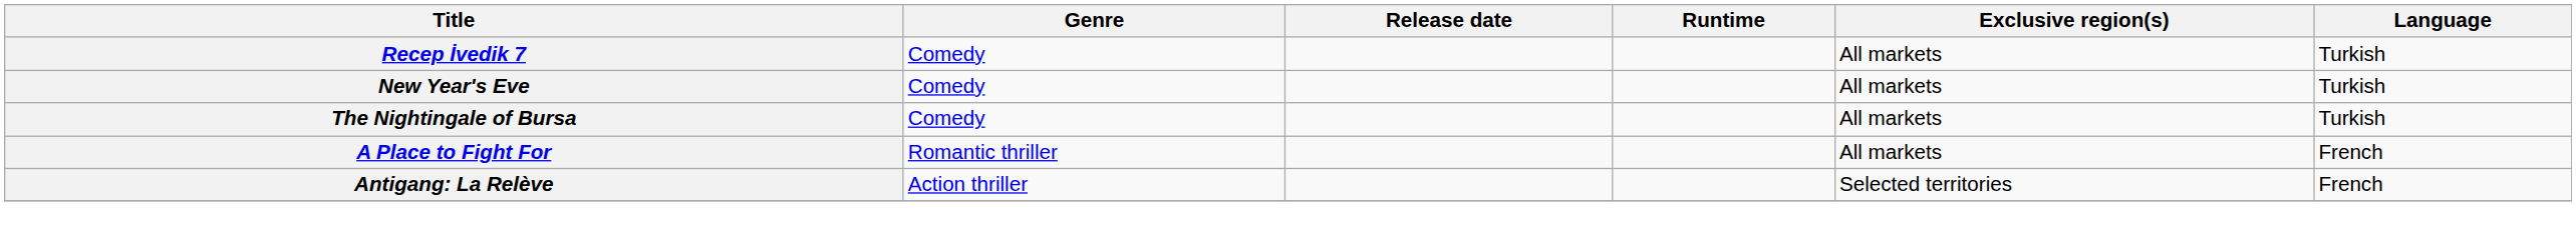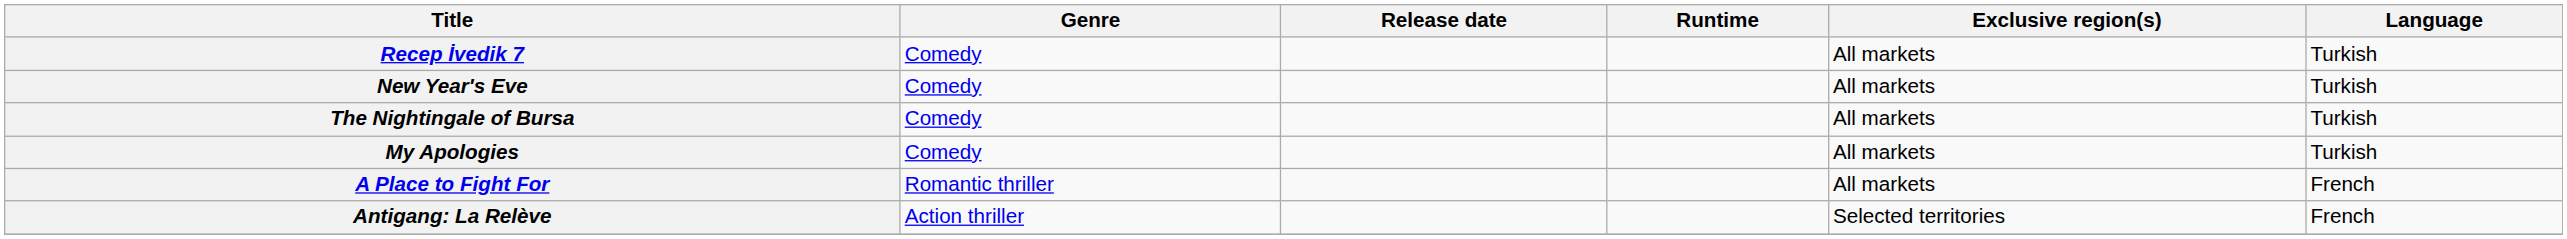+ row: My Apologies | Comedy | All markets | Turkish
